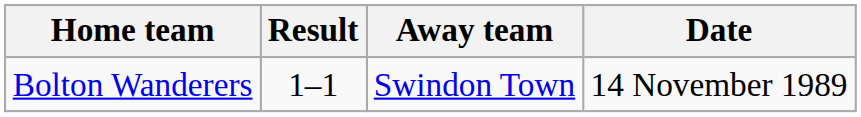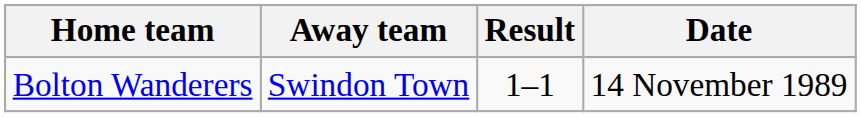columns swapped: Result <-> Away team
